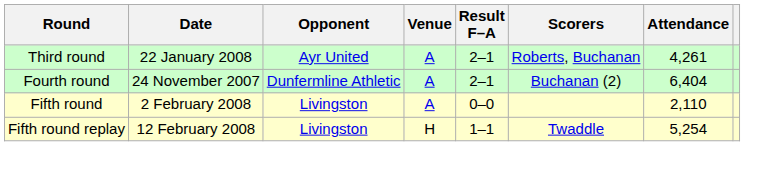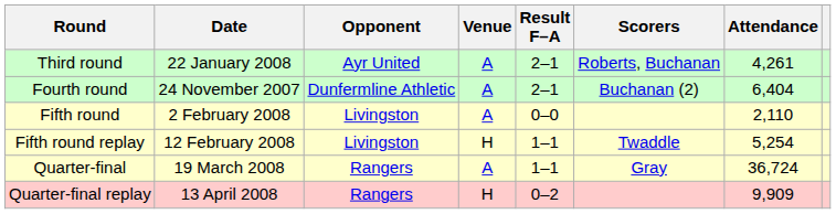+ row: Quarter-final | 19 March 2008 | Rangers | A | 1–1 | Gray | 36,724
+ row: Quarter-final replay | 13 April 2008 | Rangers | H | 0–2 | 9,909
